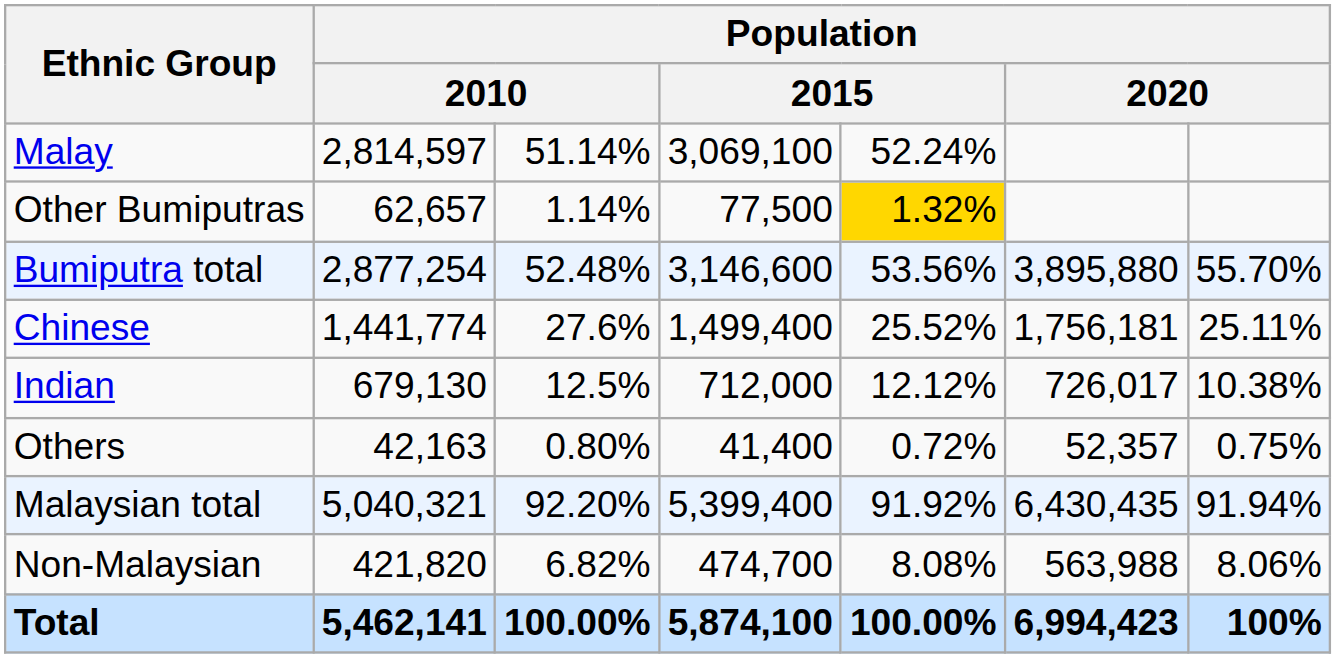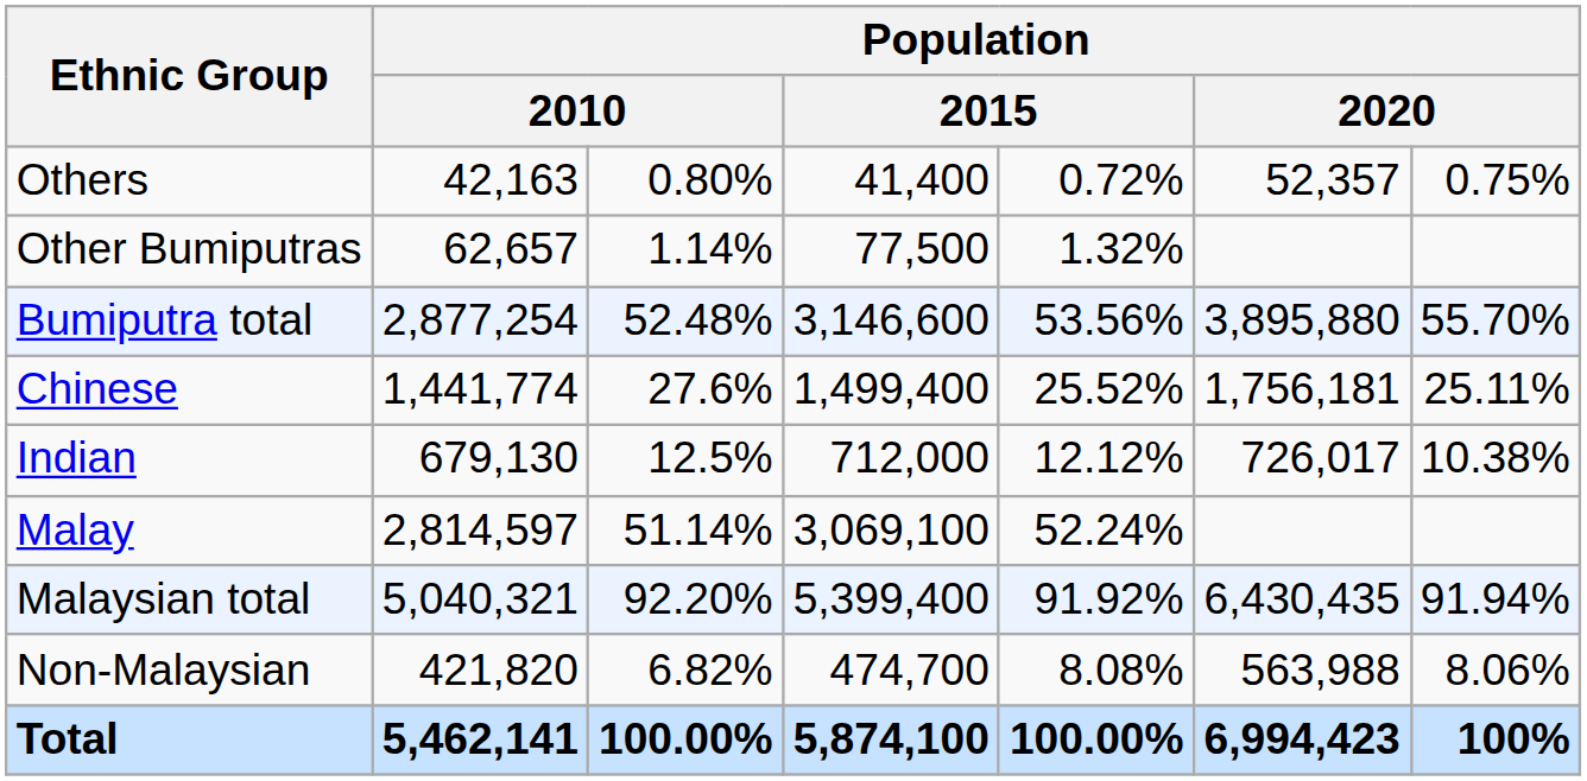rows swapped: Malay <-> Others
Other Bumiputras | column 5: gold background -> no background
